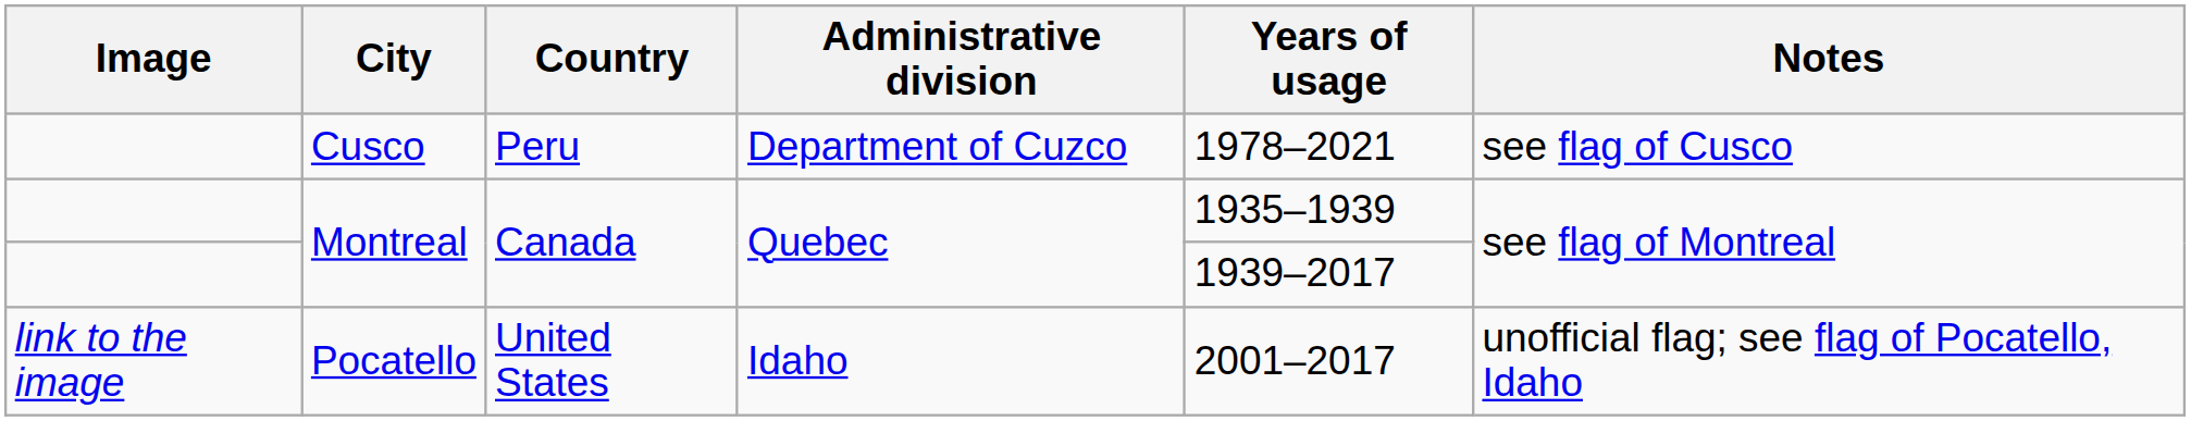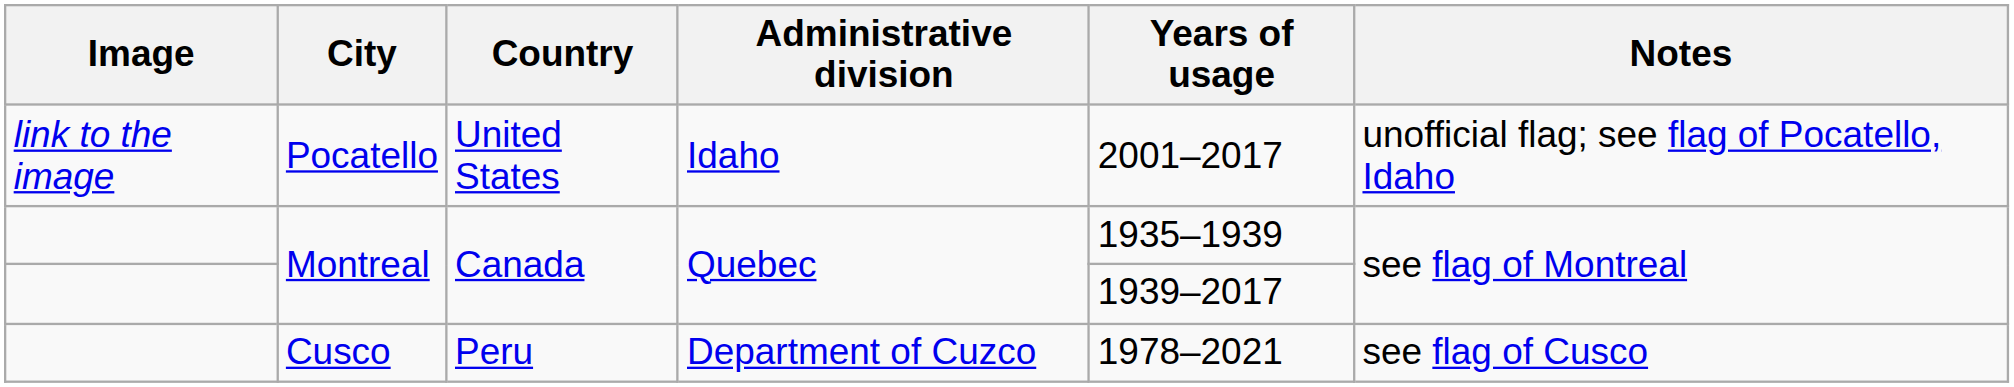rows swapped: Cusco <-> Pocatello
